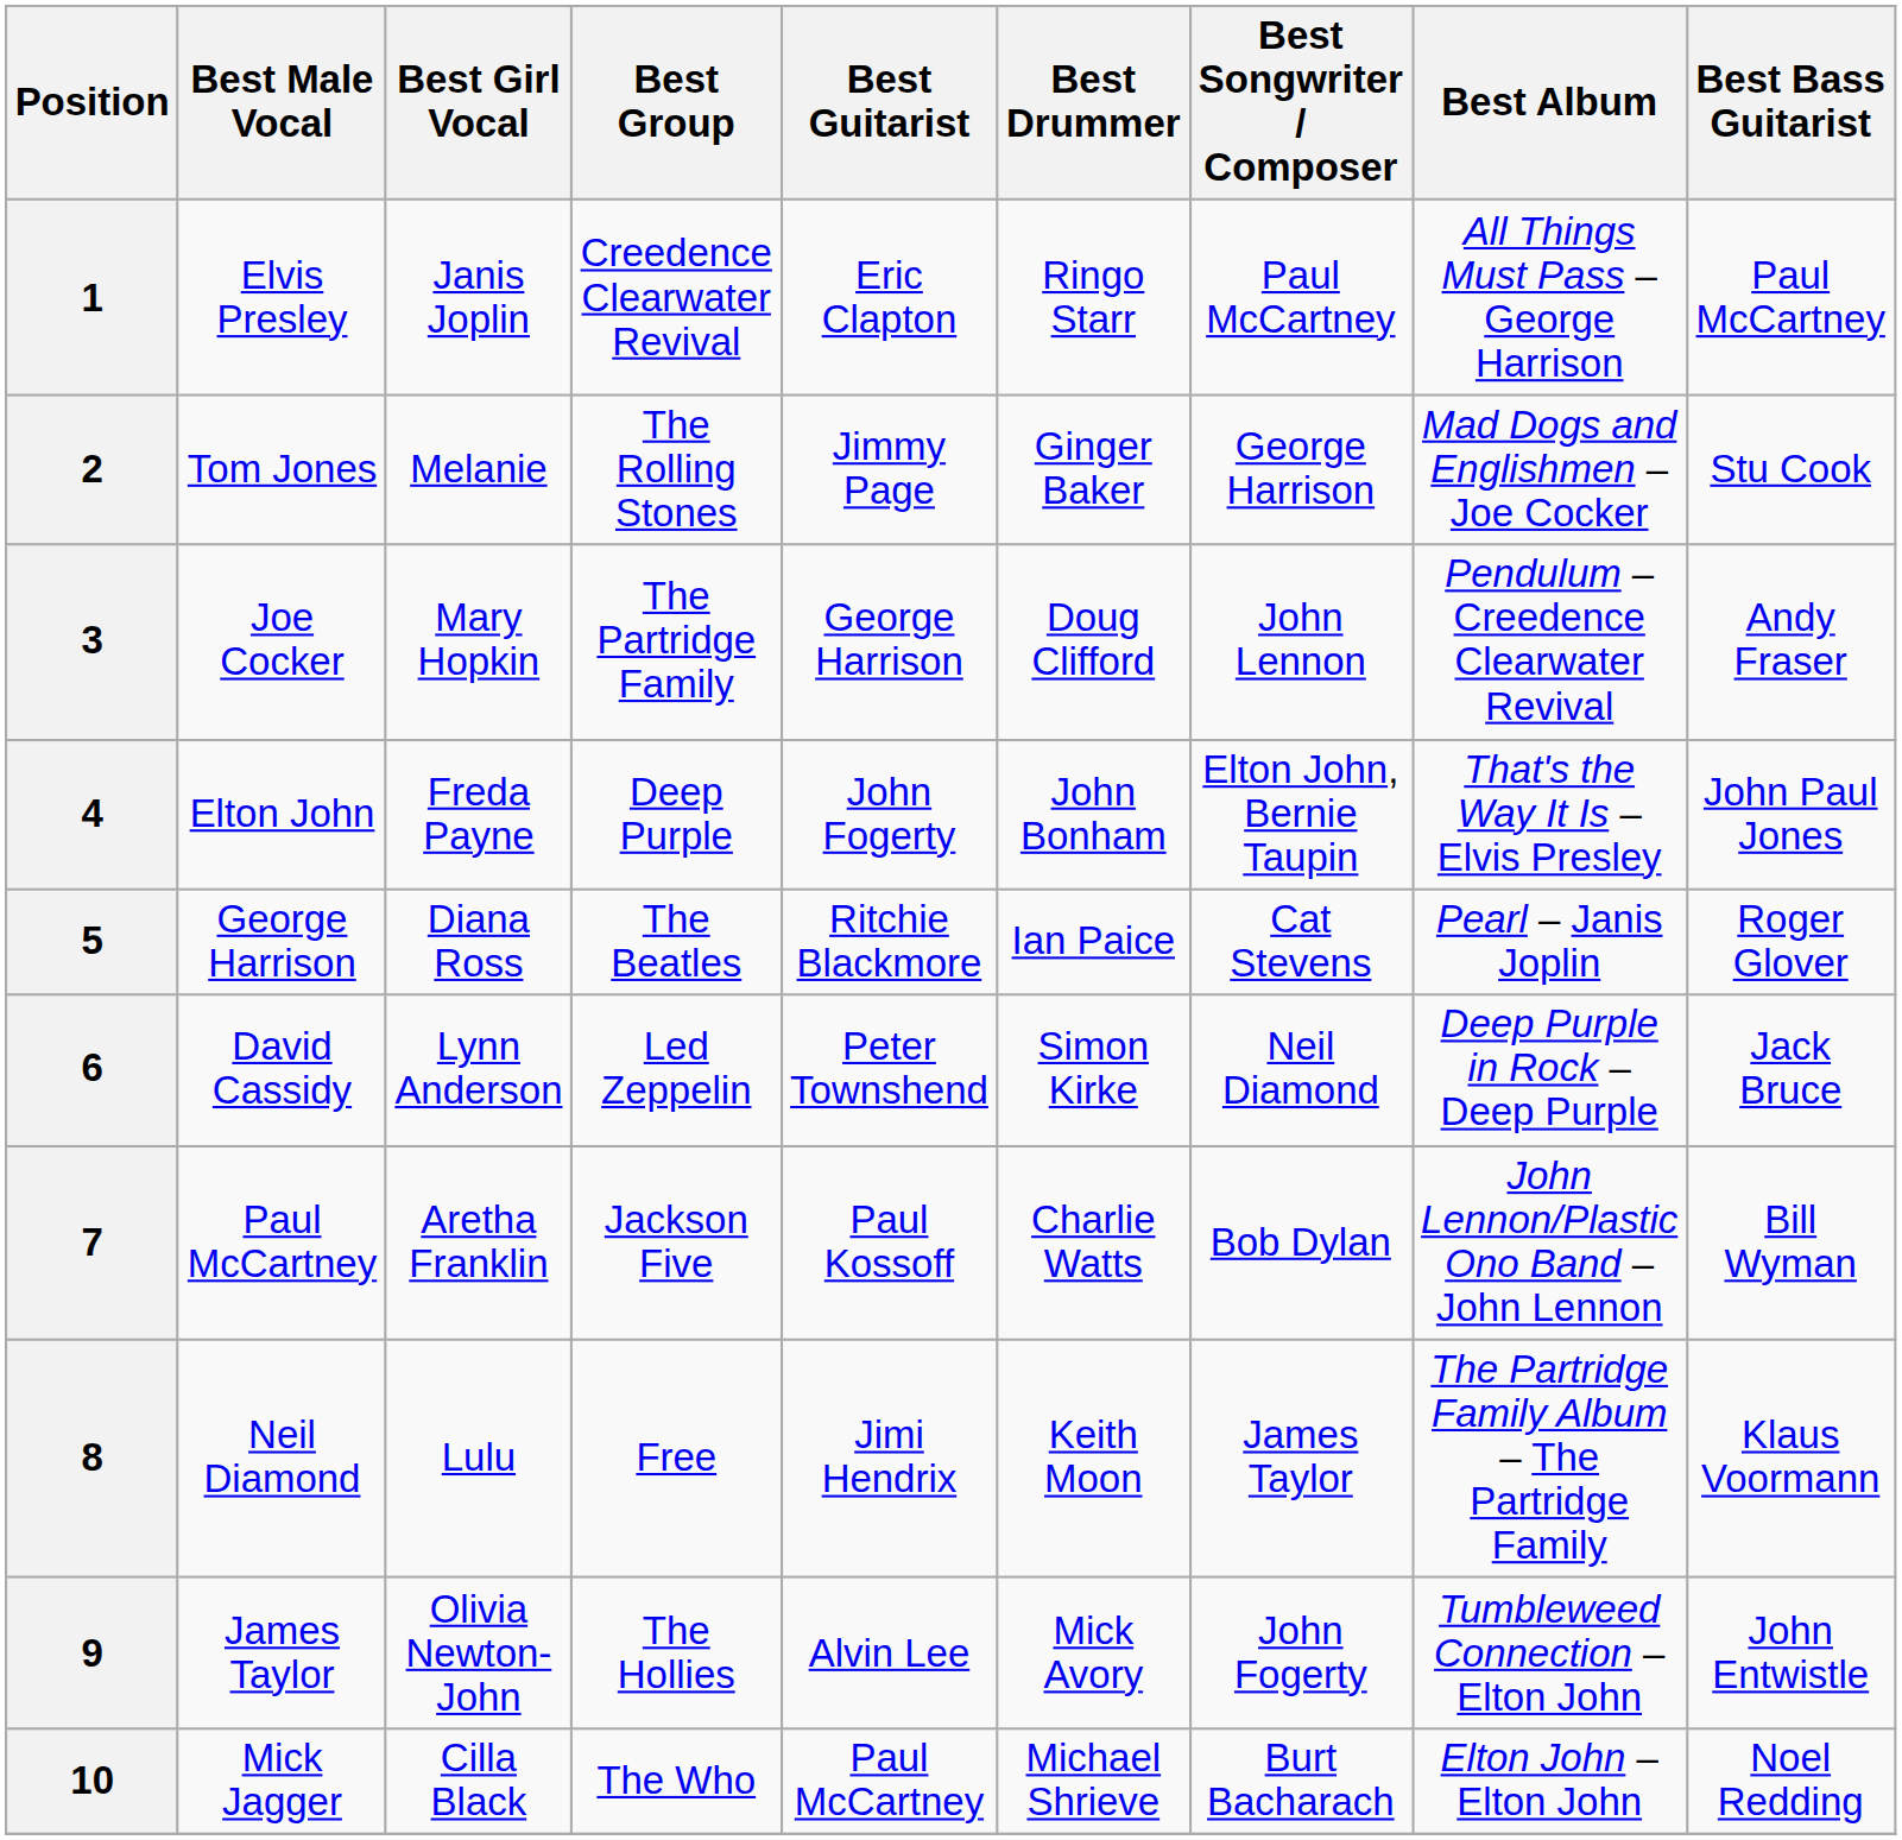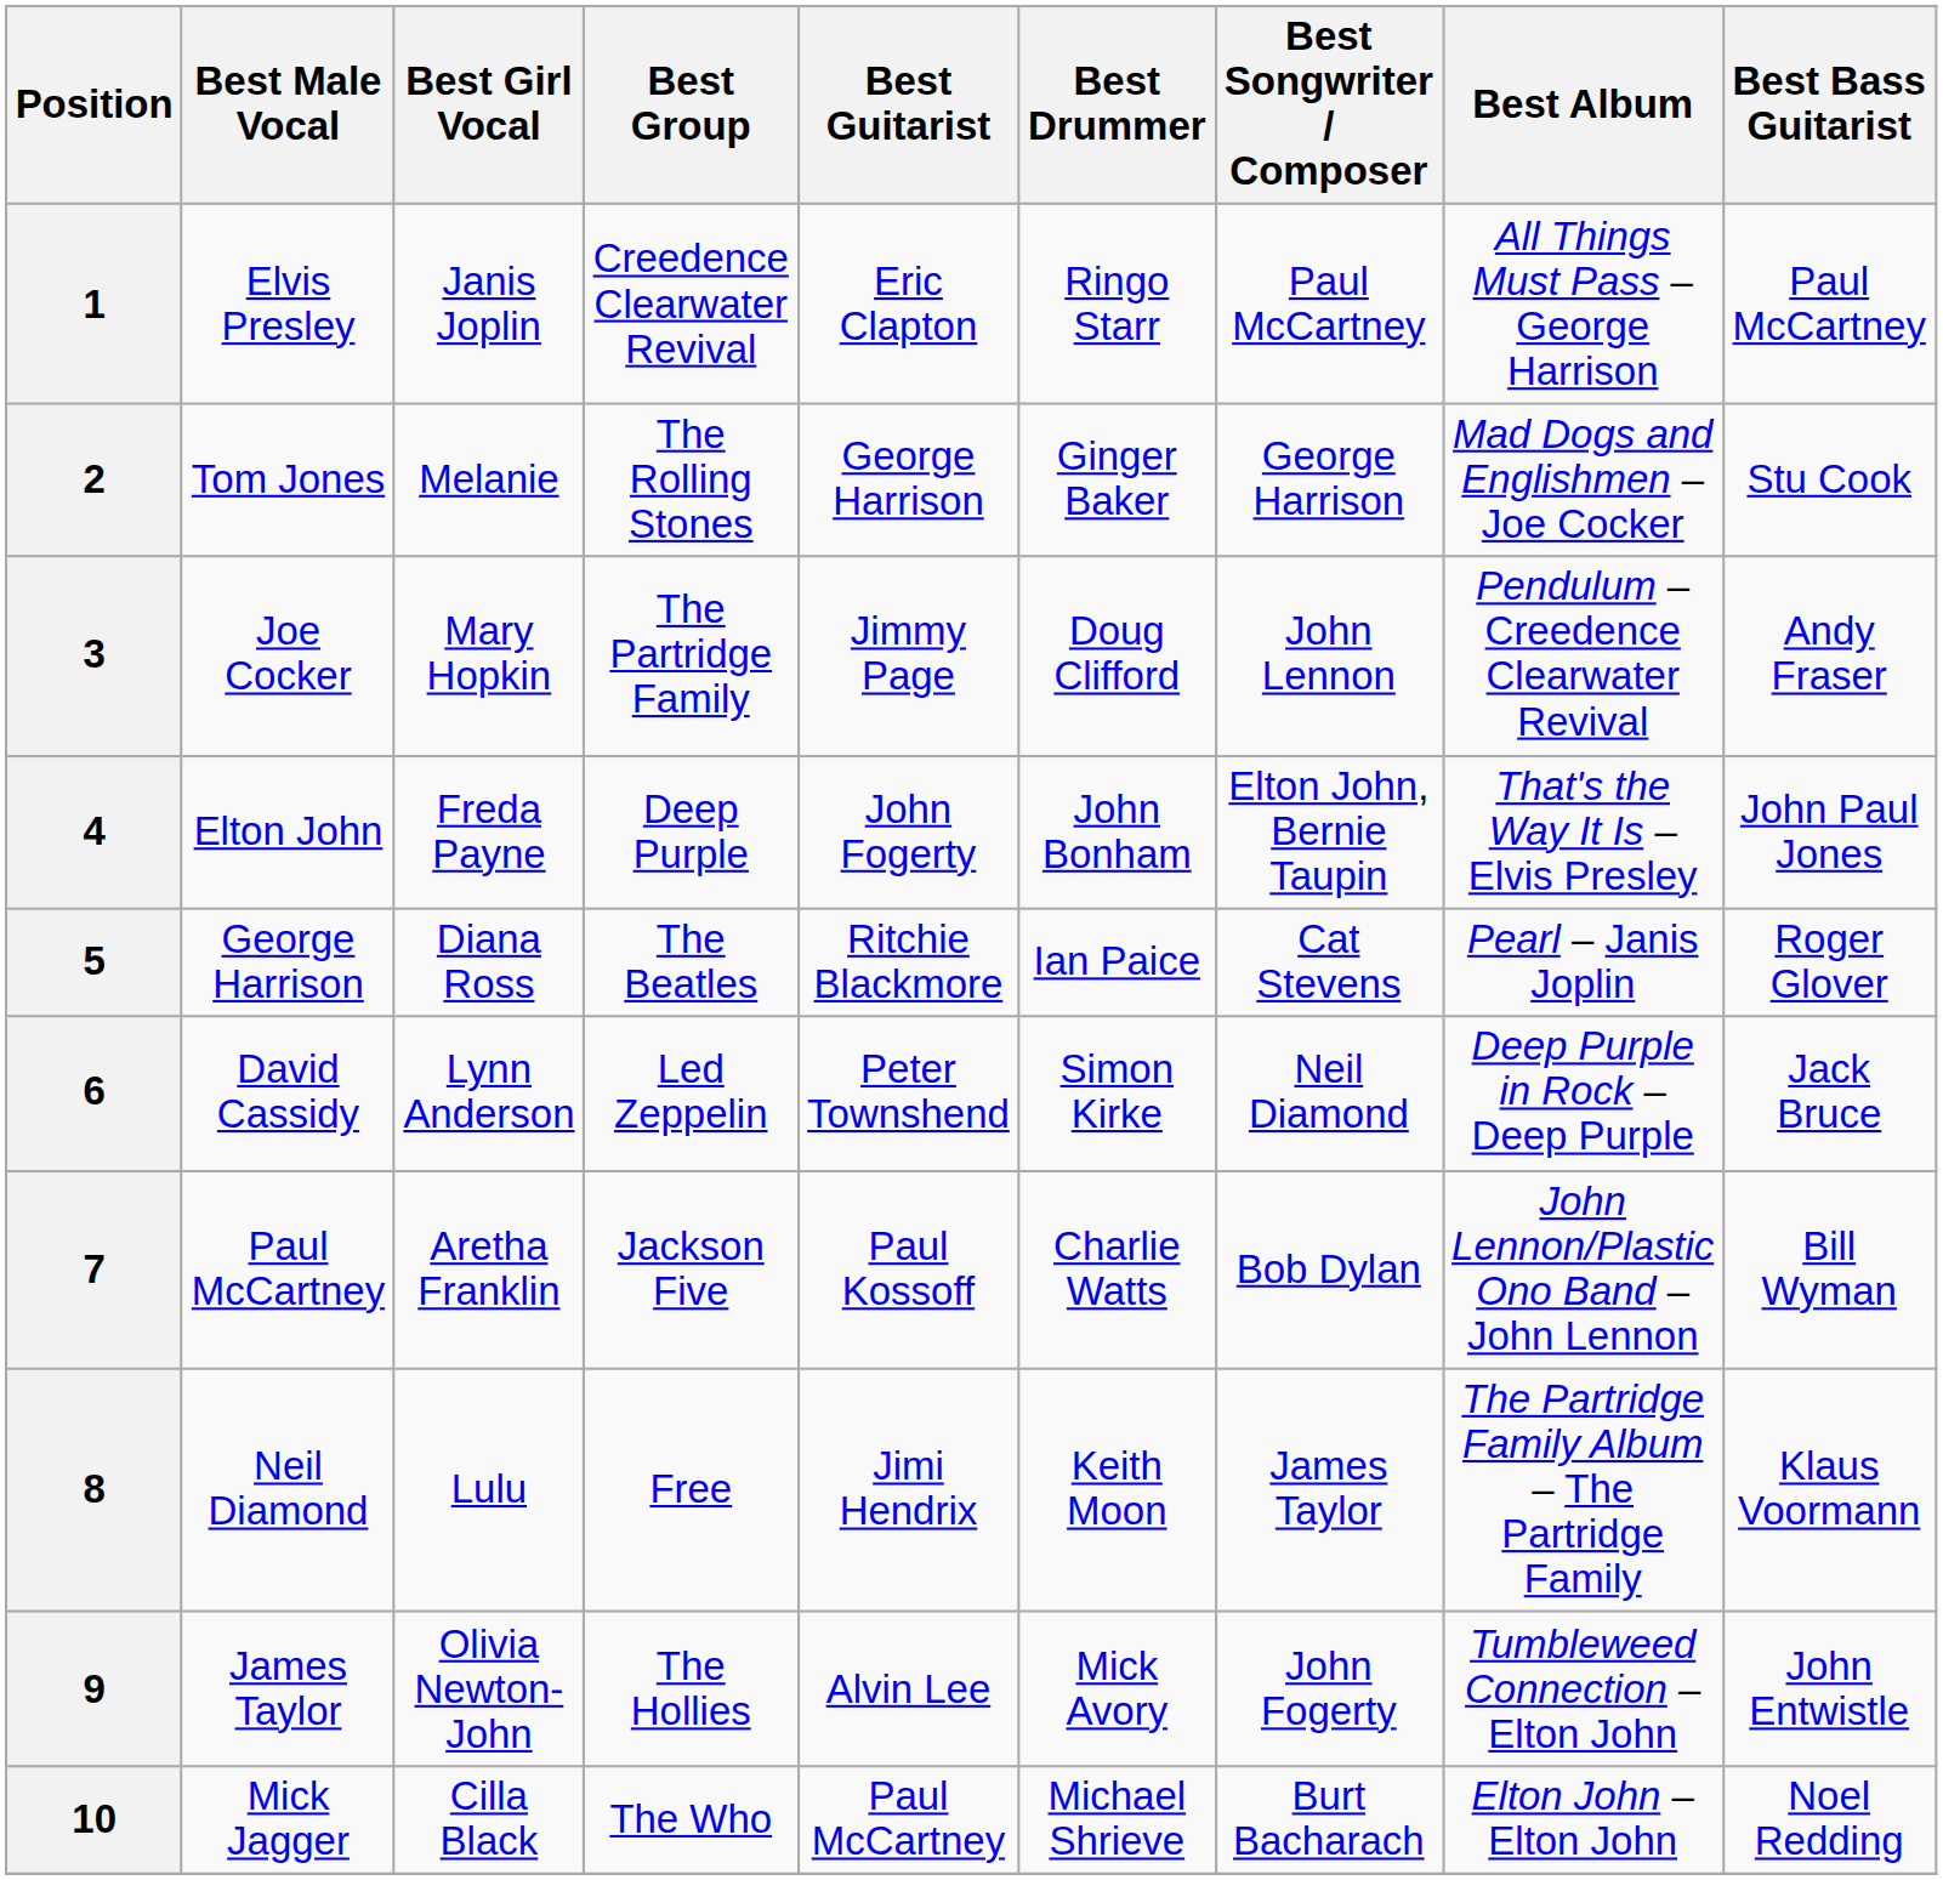2 | Best Guitarist: Jimmy Page -> George Harrison
3 | Best Guitarist: George Harrison -> Jimmy Page
